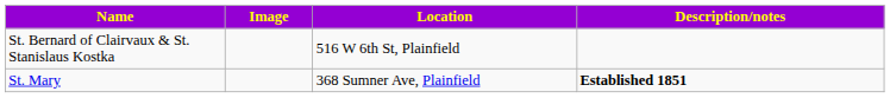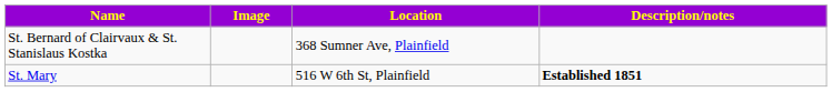St. Bernard of Clairvaux & St. Stanislaus Kostka | Location: 516 W 6th St, Plainfield -> 368 Sumner Ave, Plainfield
St. Mary | Location: 368 Sumner Ave, Plainfield -> 516 W 6th St, Plainfield
